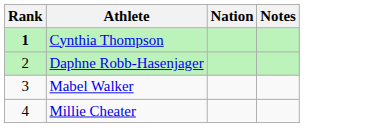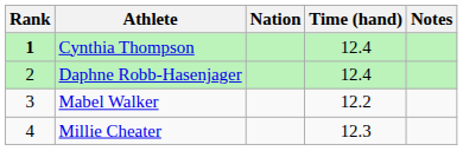+ column: Time (hand) | 12.4 | 12.4 | 12.2 | 12.3
